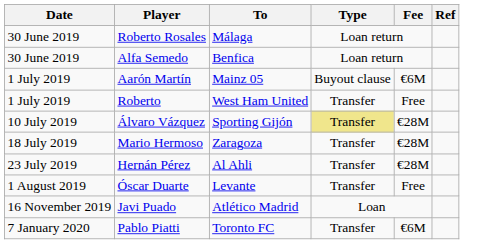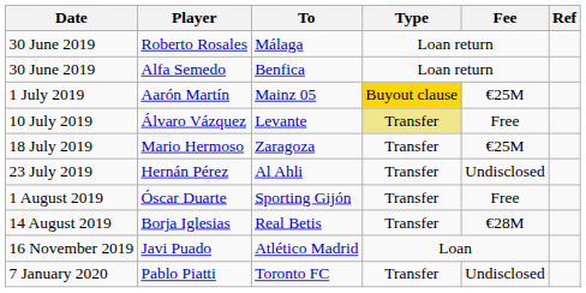Aarón Martín | Type: no background -> gold background
Aarón Martín | Fee: €6M -> €25M
- row: 1 July 2019 | Roberto | West Ham United | Transfer | Free
Álvaro Vázquez | To: Sporting Gijón -> Levante
Álvaro Vázquez | Fee: €28M -> Free
Mario Hermoso | Fee: €28M -> €25M
Hernán Pérez | Fee: €28M -> Undisclosed
Óscar Duarte | To: Levante -> Sporting Gijón
+ row: 14 August 2019 | Borja Iglesias | Real Betis | Transfer | €28M
Pablo Piatti | Fee: €6M -> Undisclosed
